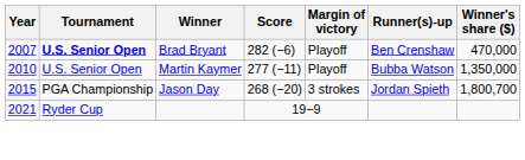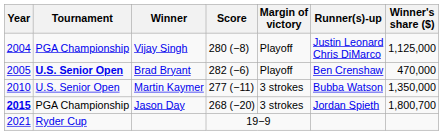+ row: 2004 | PGA Championship | Vijay Singh | 280 (−8) | Playoff | Justin Leonard Chris DiMarco | 1,125,000
Brad Bryant | Year: 2007 -> 2005
Martin Kaymer | Margin of victory: Playoff -> 3 strokes
Jason Day | Year: normal -> bold
